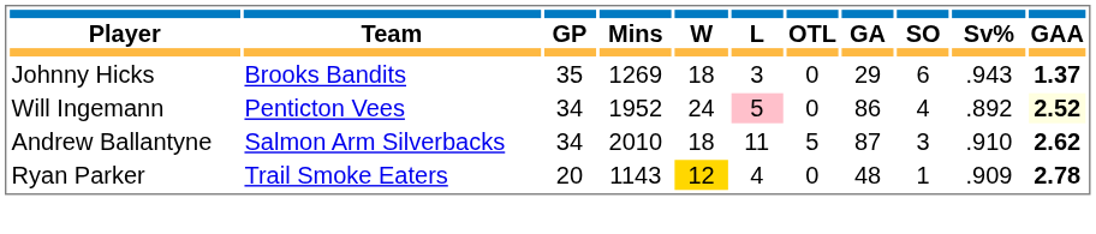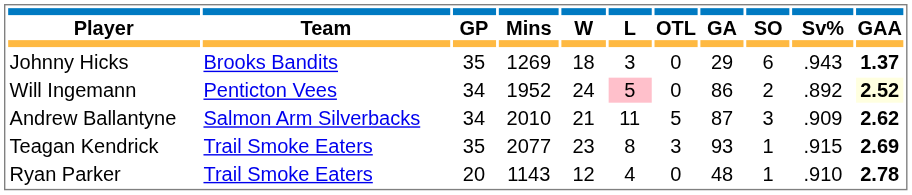Will Ingemann | SO: 4 -> 2
Andrew Ballantyne | W: 18 -> 21
Andrew Ballantyne | Sv%: .910 -> .909
+ row: Teagan Kendrick | Trail Smoke Eaters | 35 | 2077 | 23 | 8 | 3 | 93 | 1 | .915 | 2.69
Ryan Parker | W: gold background -> no background
Ryan Parker | Sv%: .909 -> .910
